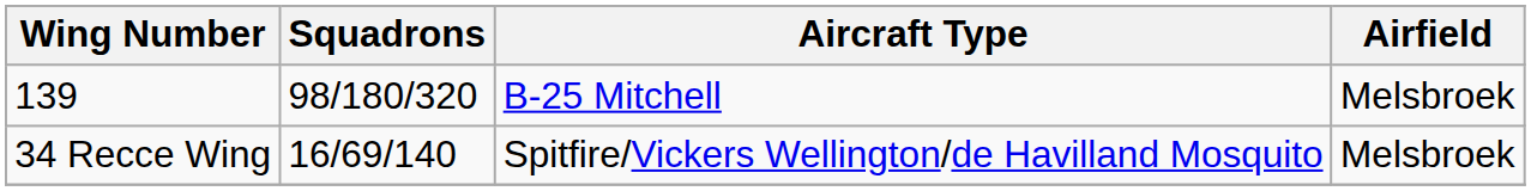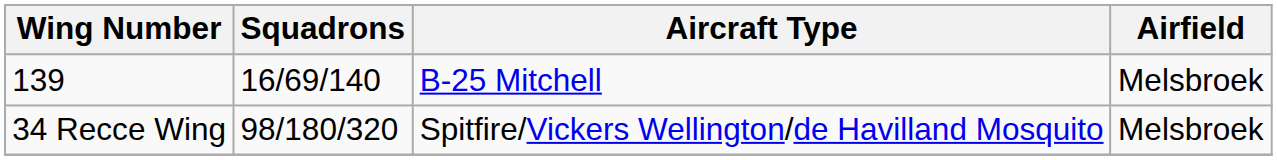139 | Squadrons: 98/180/320 -> 16/69/140
34 Recce Wing | Squadrons: 16/69/140 -> 98/180/320
